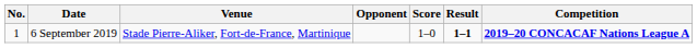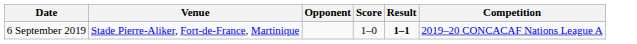- column: No. | 1
6 September 2019 | Competition: bold -> normal
